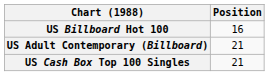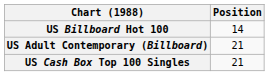US Billboard Hot 100 | Position: 16 -> 14
